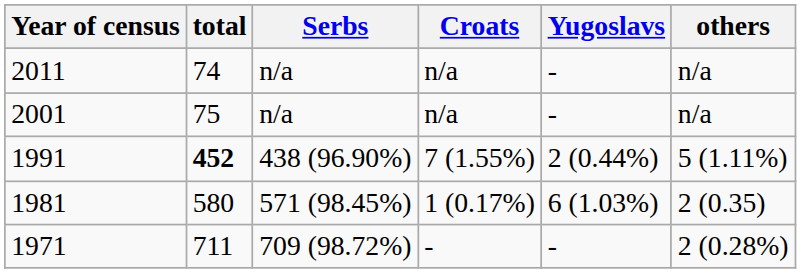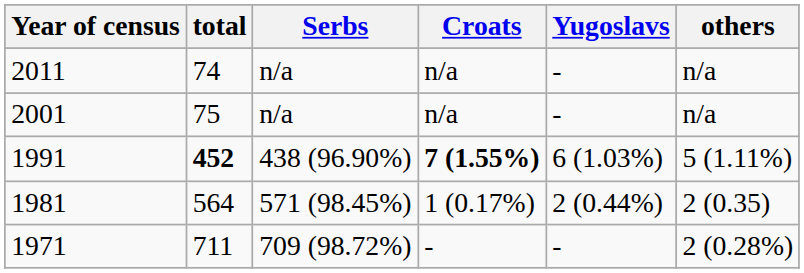1991 | Croats: normal -> bold
1991 | Yugoslavs: 2 (0.44%) -> 6 (1.03%)
1981 | total: 580 -> 564
1981 | Yugoslavs: 6 (1.03%) -> 2 (0.44%)
